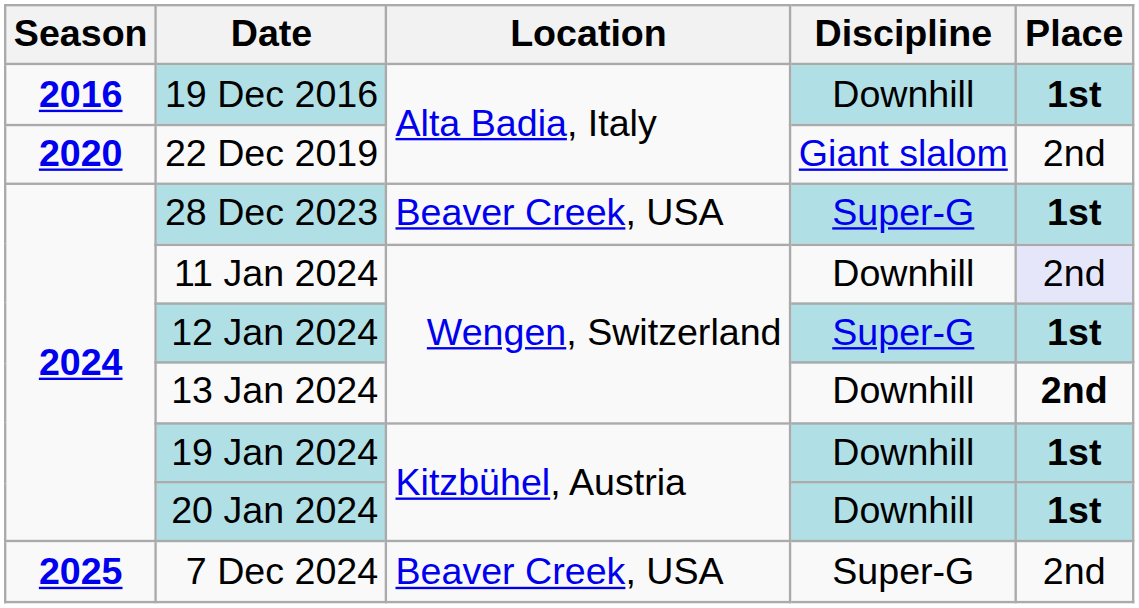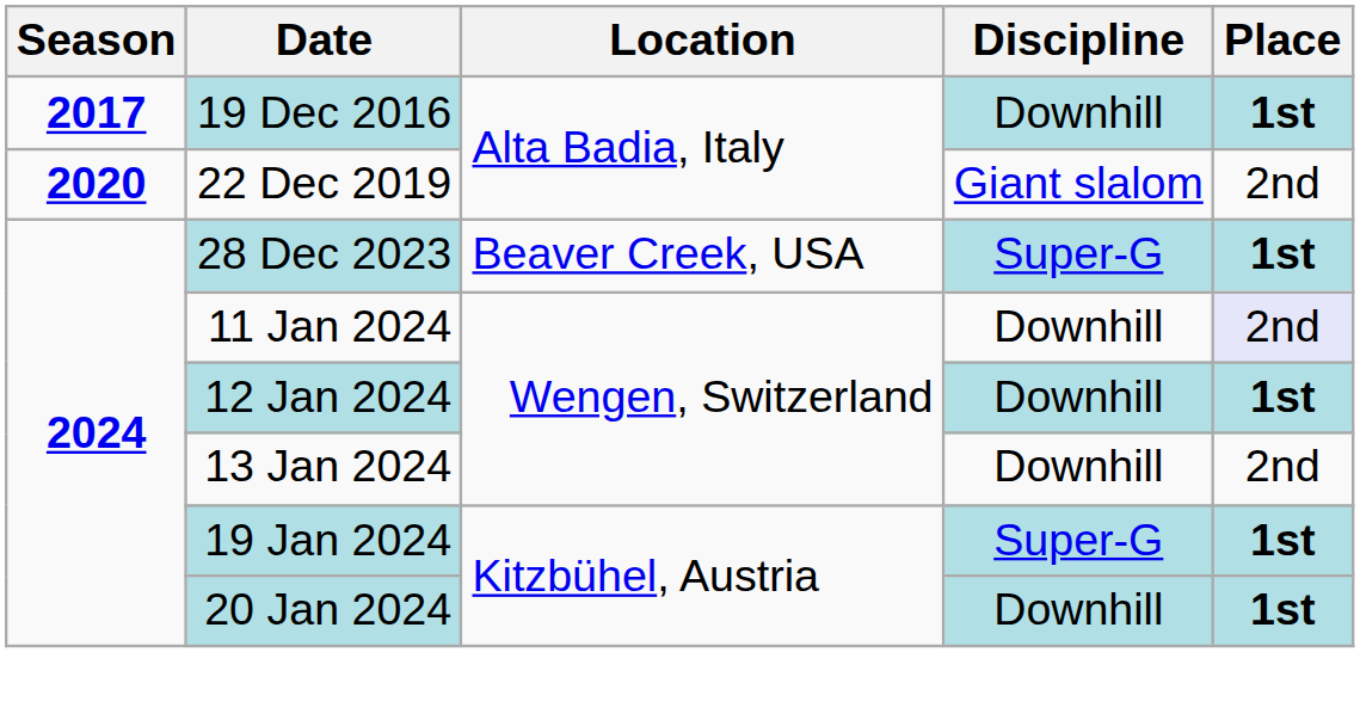19 Dec 2016 | Season: 2016 -> 2017
12 Jan 2024 | Discipline: Super-G -> Downhill
13 Jan 2024 | Place: bold -> normal
19 Jan 2024 | Discipline: Downhill -> Super-G
- row: 2025 | 7 Dec 2024 | Beaver Creek, USA | Super-G | 2nd
